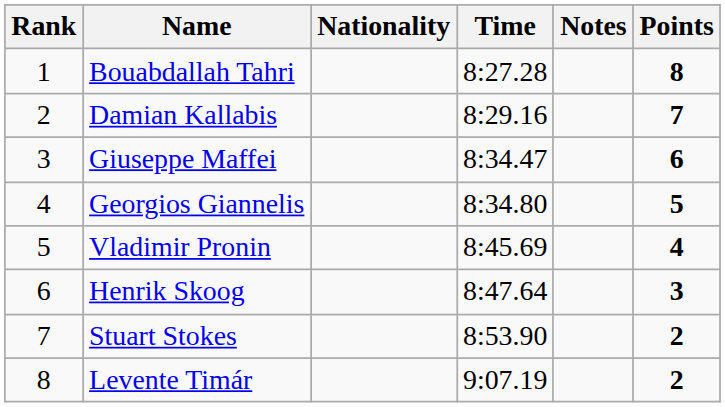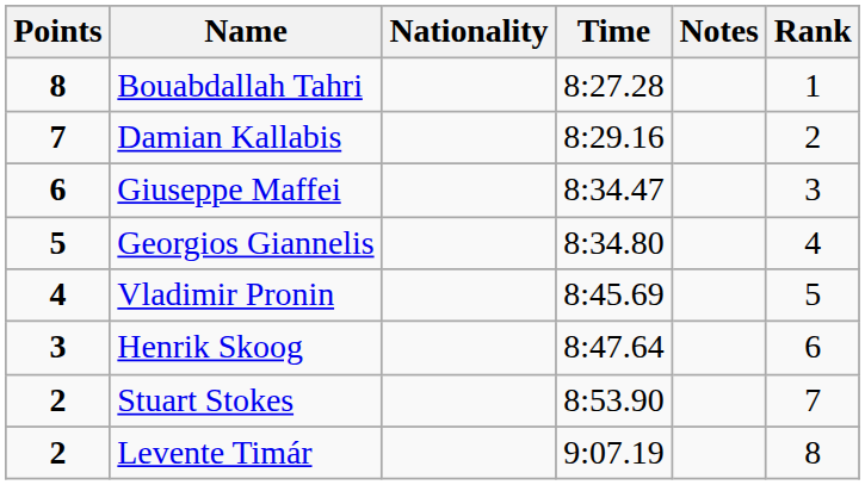columns swapped: Rank <-> Points
